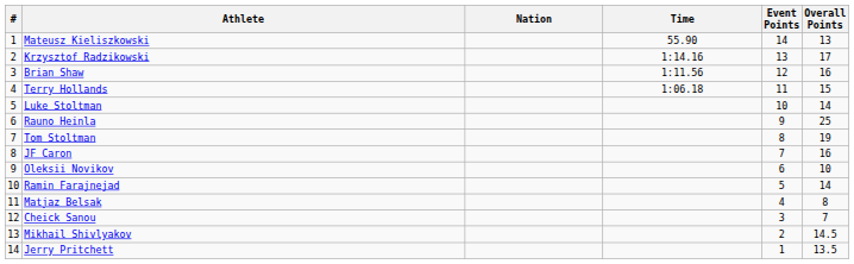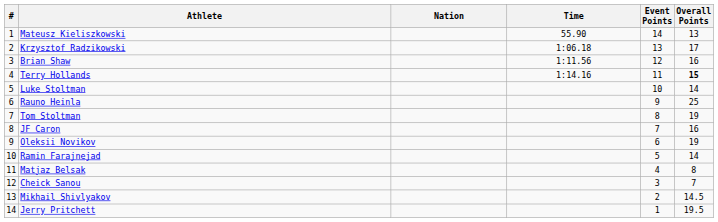Krzysztof Radzikowski | Time: 1:14.16 -> 1:06.18
Terry Hollands | Time: 1:06.18 -> 1:14.16
Terry Hollands | Overall Points: normal -> bold
Oleksii Novikov | Overall Points: 10 -> 19
Jerry Pritchett | Overall Points: 13.5 -> 19.5
